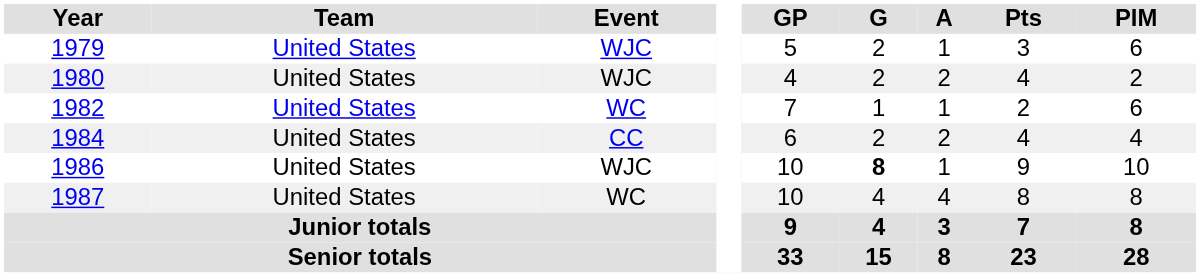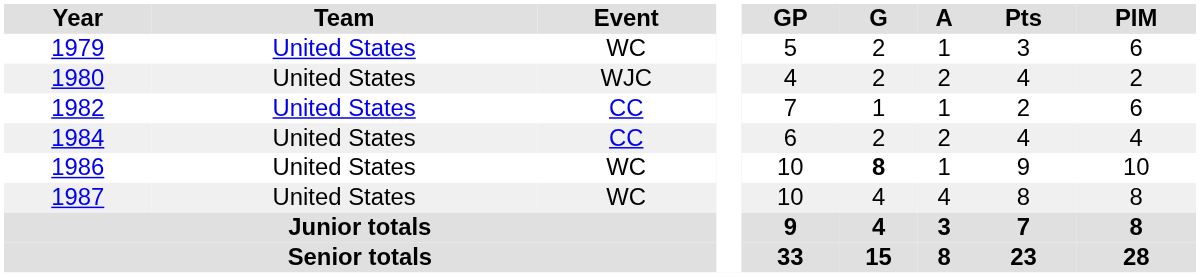1979 | Event: WJC -> WC
1982 | Event: WC -> CC
1986 | Event: WJC -> WC
